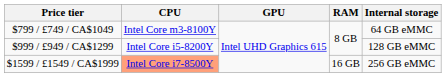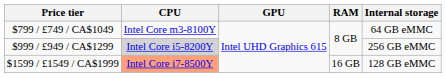$999 / £949 / CA$1299 | CPU: no background -> lightgrey background
$999 / £949 / CA$1299 | Internal storage: 128 GB eMMC -> 256 GB eMMC
$1599 / £1549 / CA$1999 | Internal storage: 256 GB eMMC -> 128 GB eMMC
